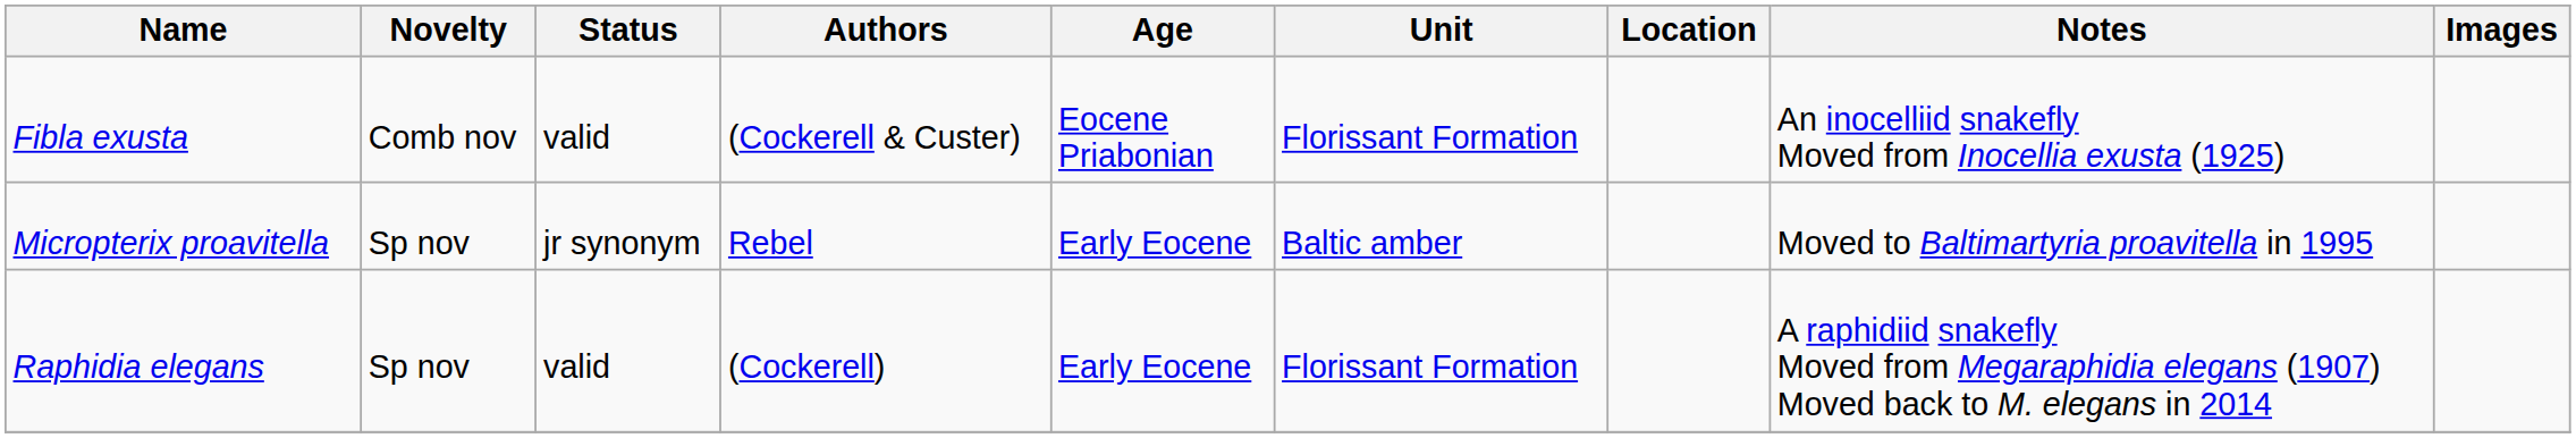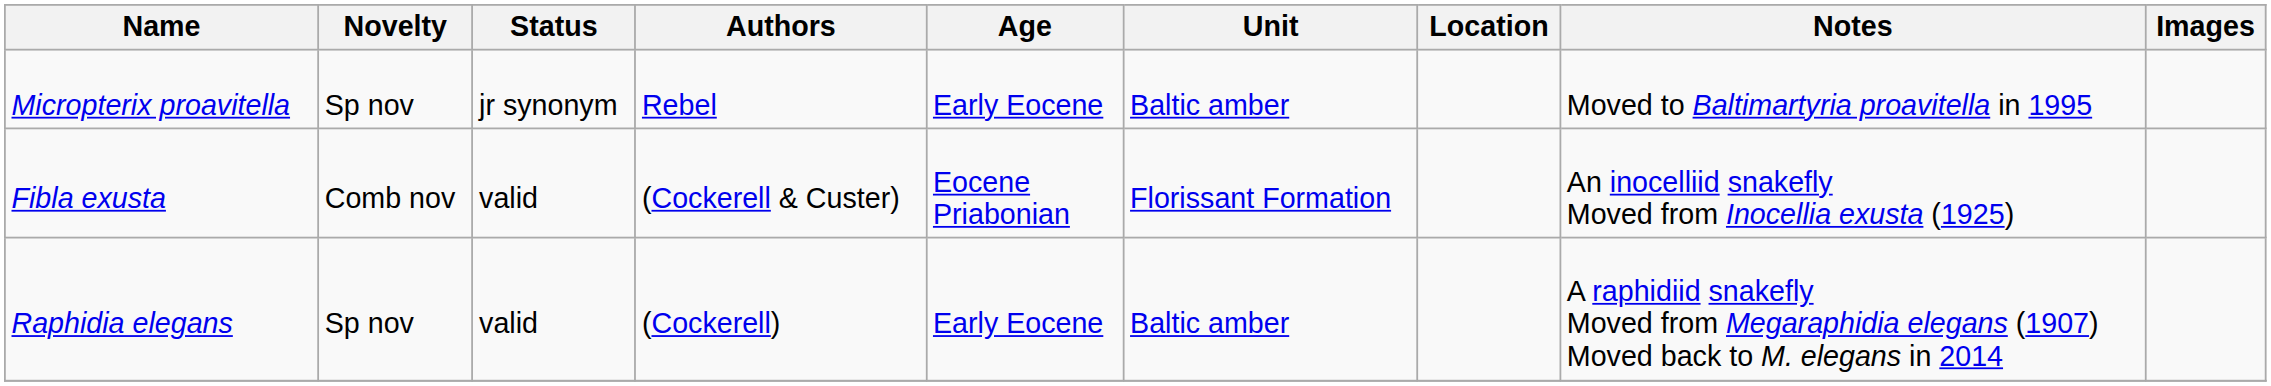rows swapped: Micropterix proavitella <-> Fibla exusta
Raphidia elegans | Unit: Florissant Formation -> Baltic amber
